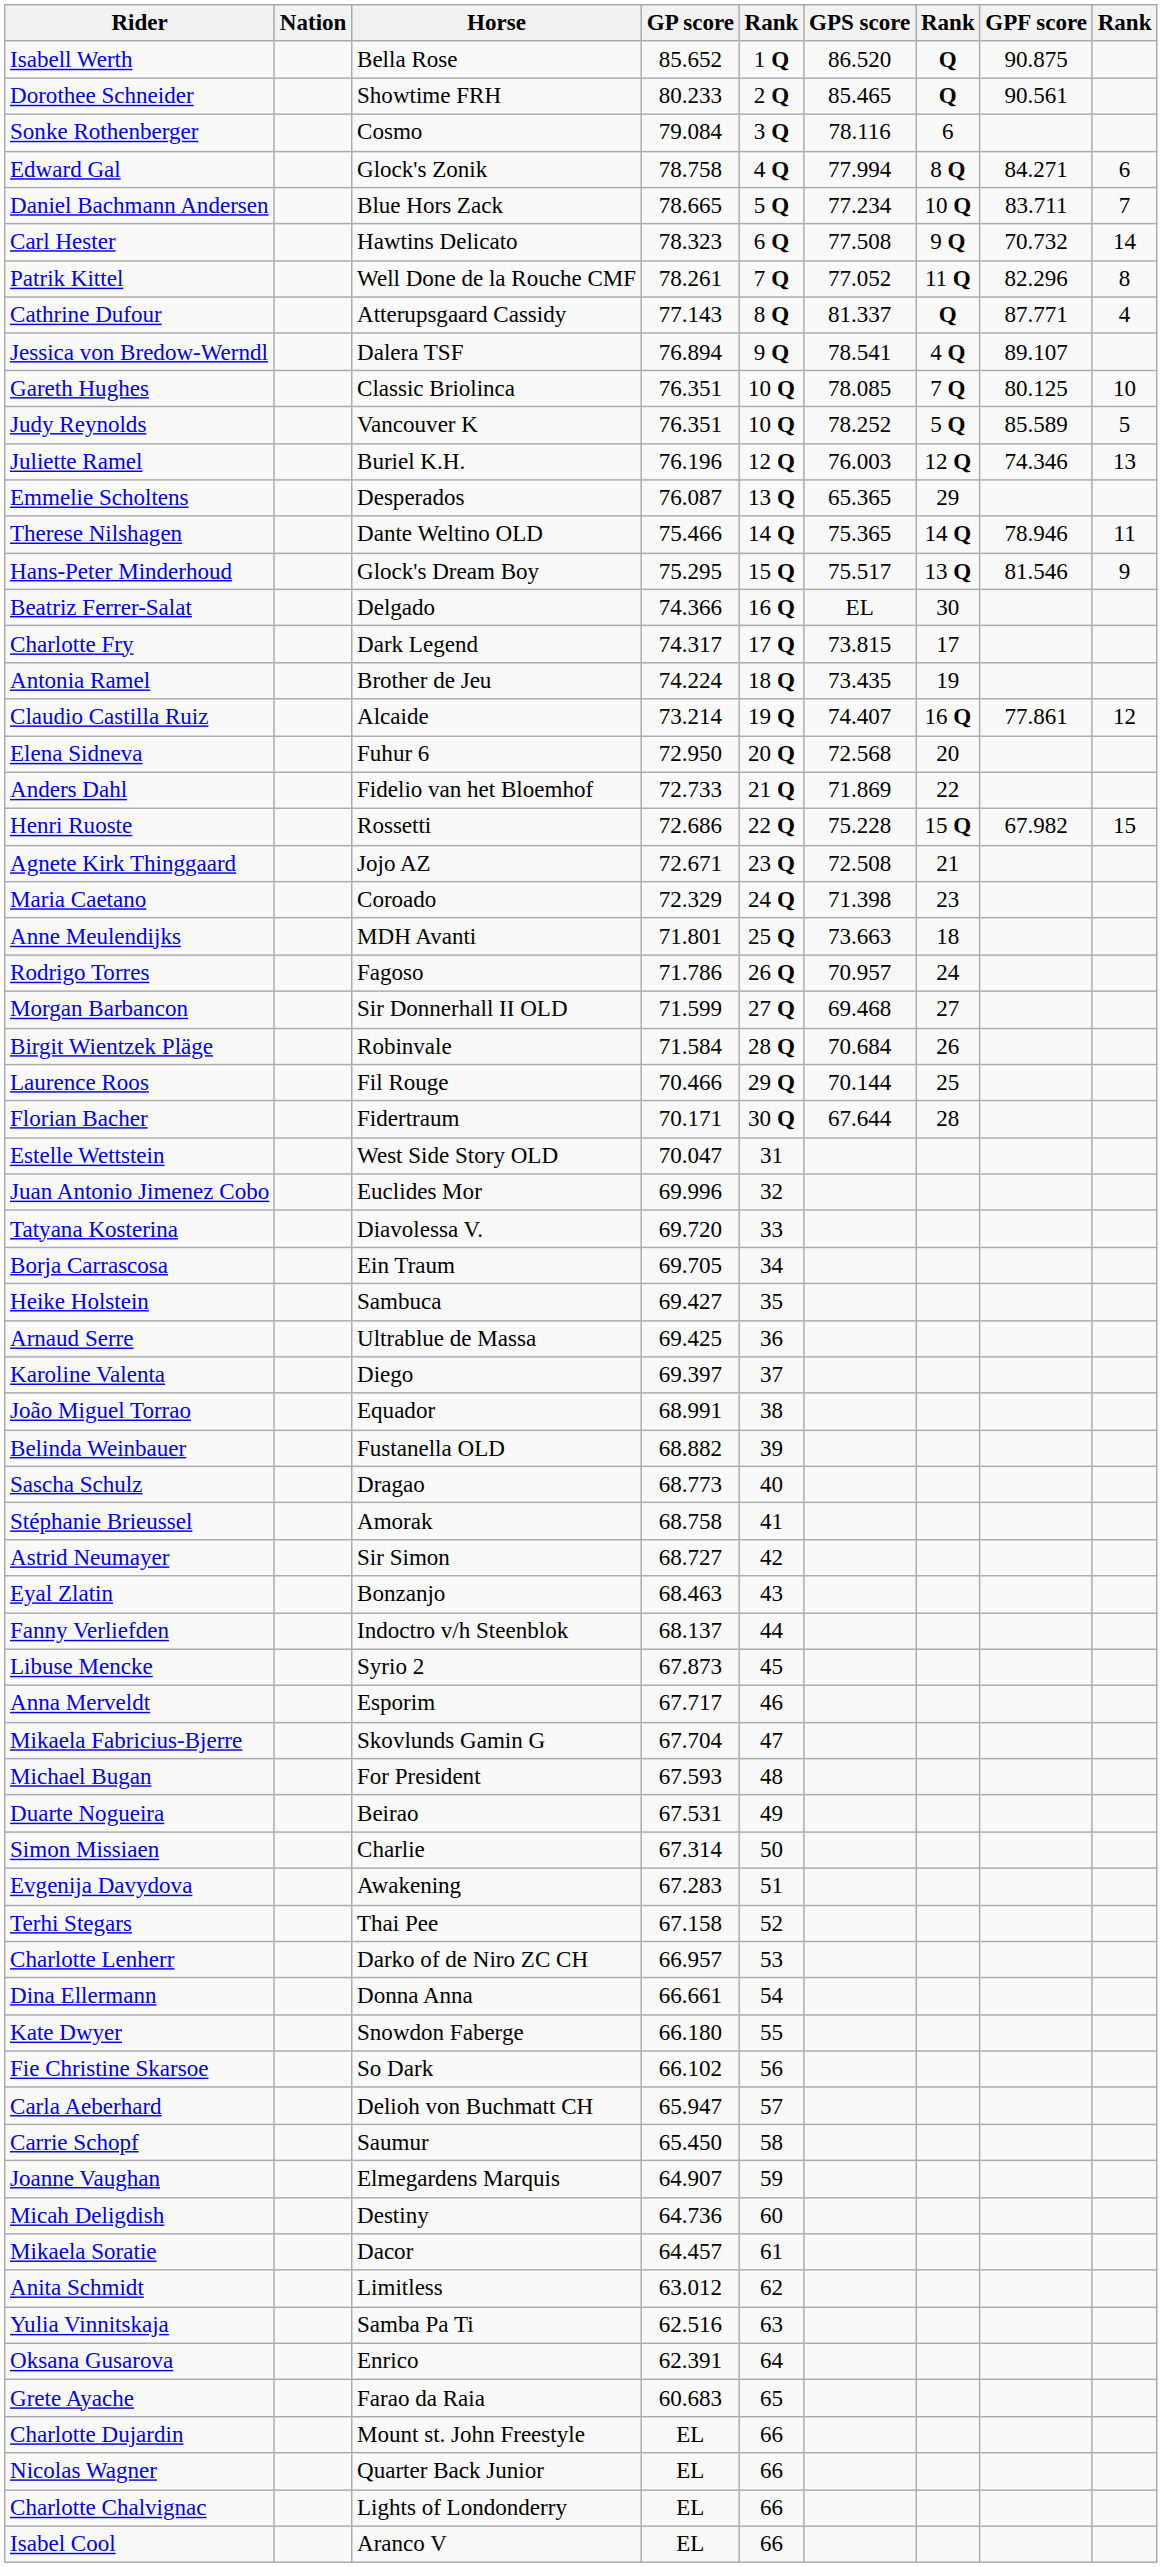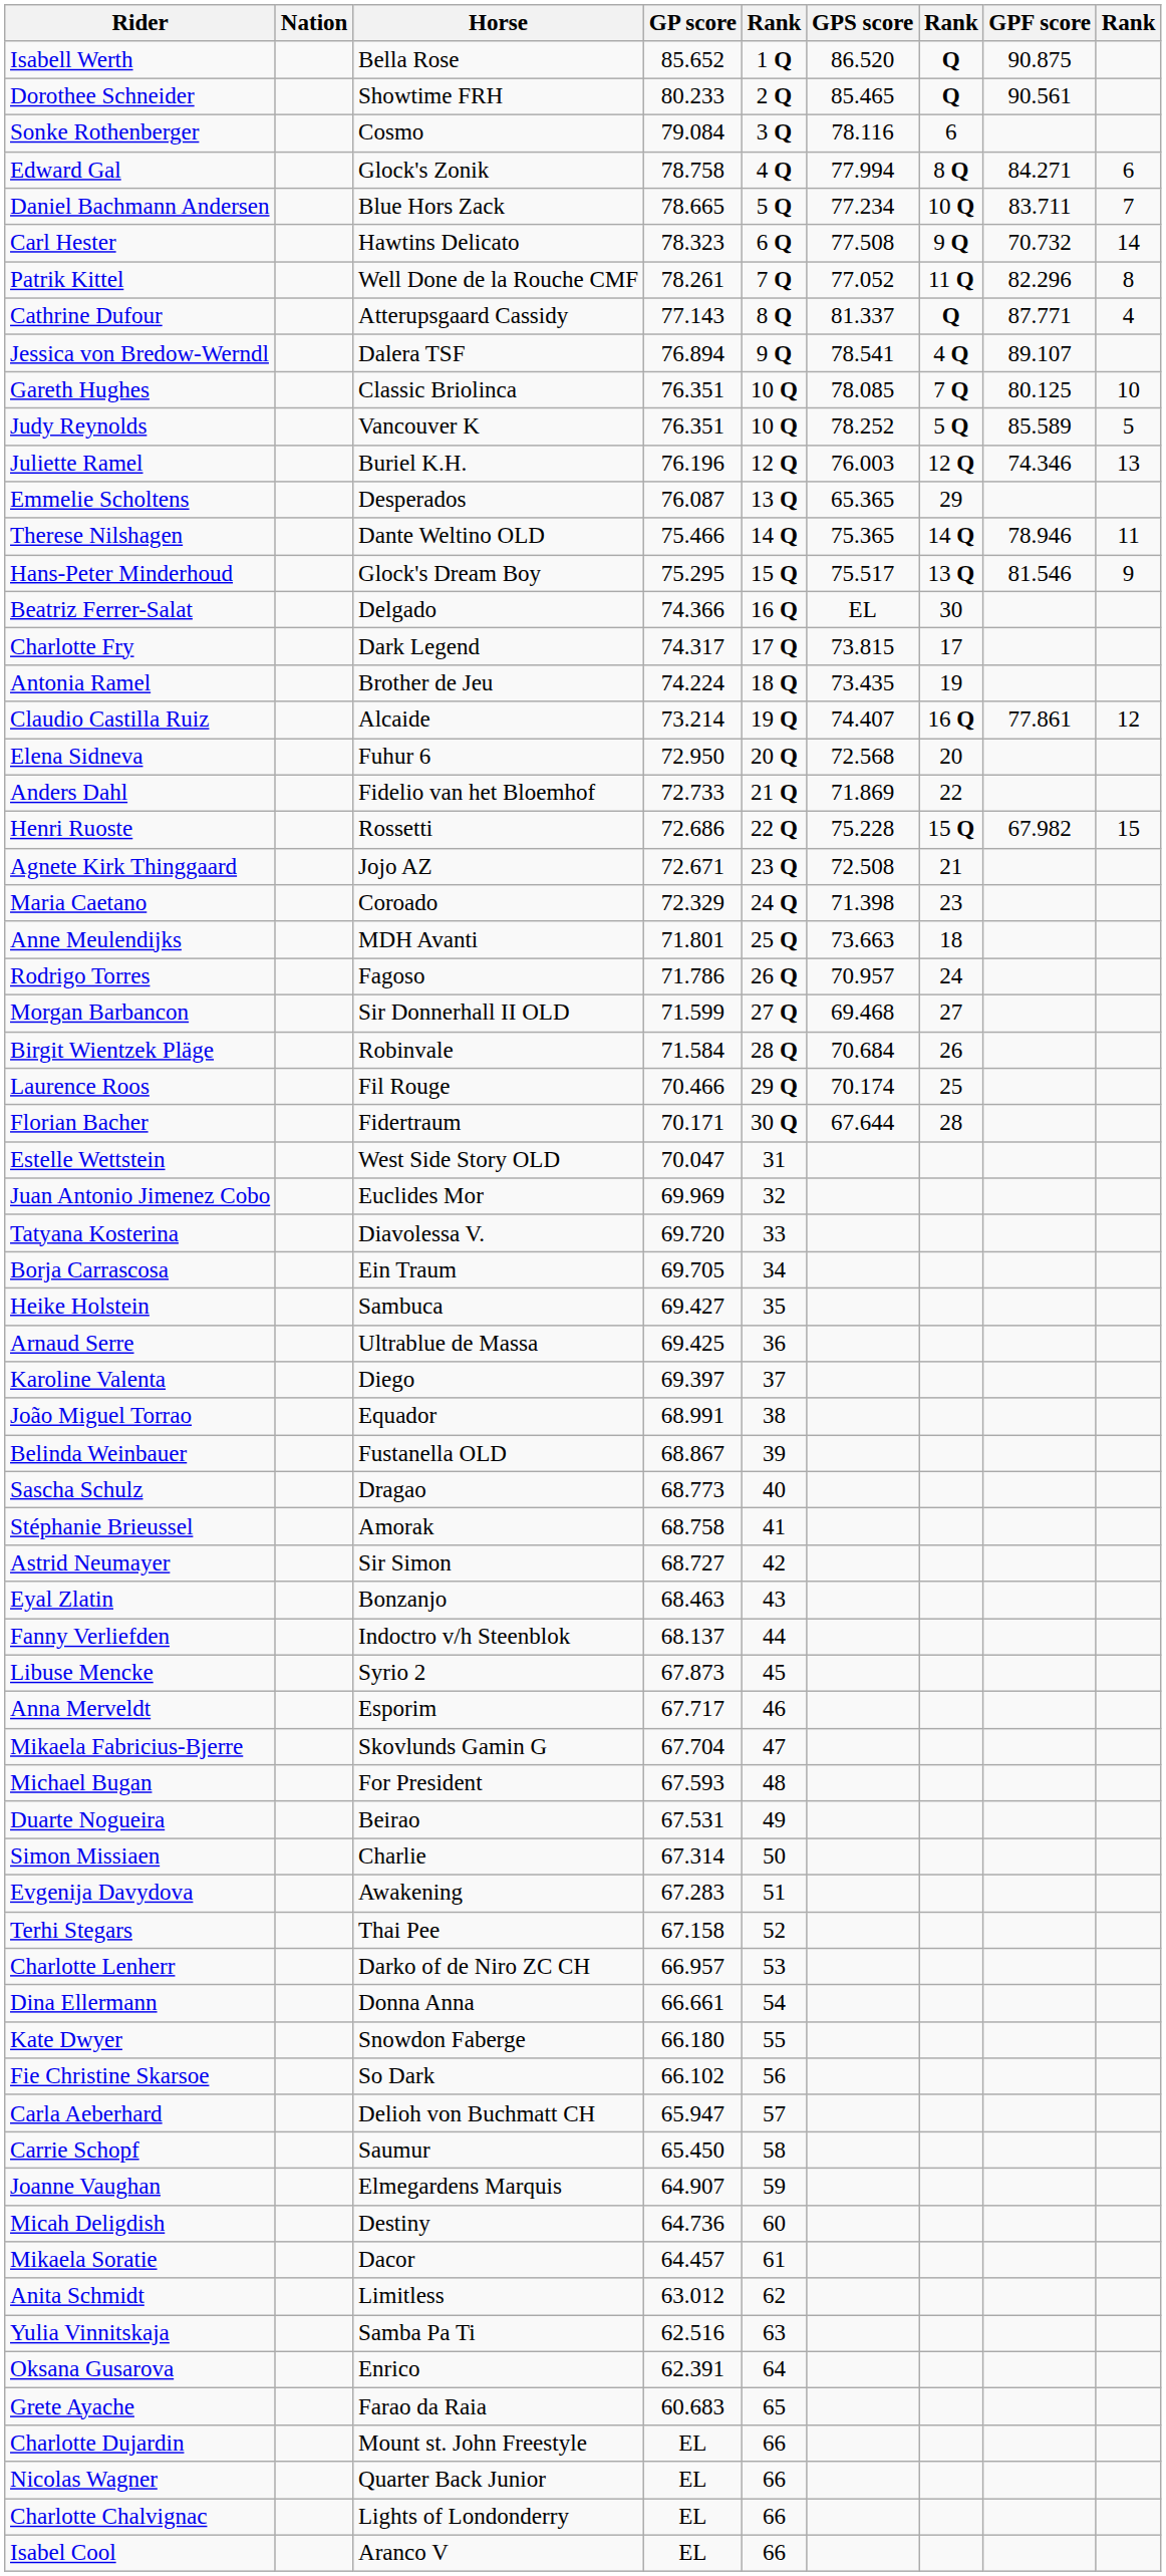Laurence Roos | GPS score: 70.144 -> 70.174
Juan Antonio Jimenez Cobo | GP score: 69.996 -> 69.969
Belinda Weinbauer | GP score: 68.882 -> 68.867
